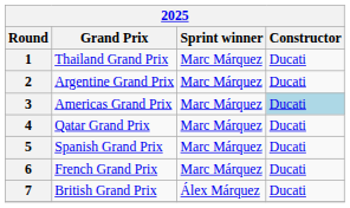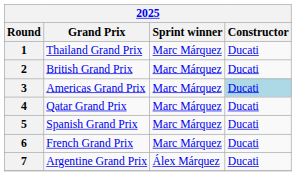2 | Grand Prix: Argentine Grand Prix -> British Grand Prix
7 | Grand Prix: British Grand Prix -> Argentine Grand Prix
